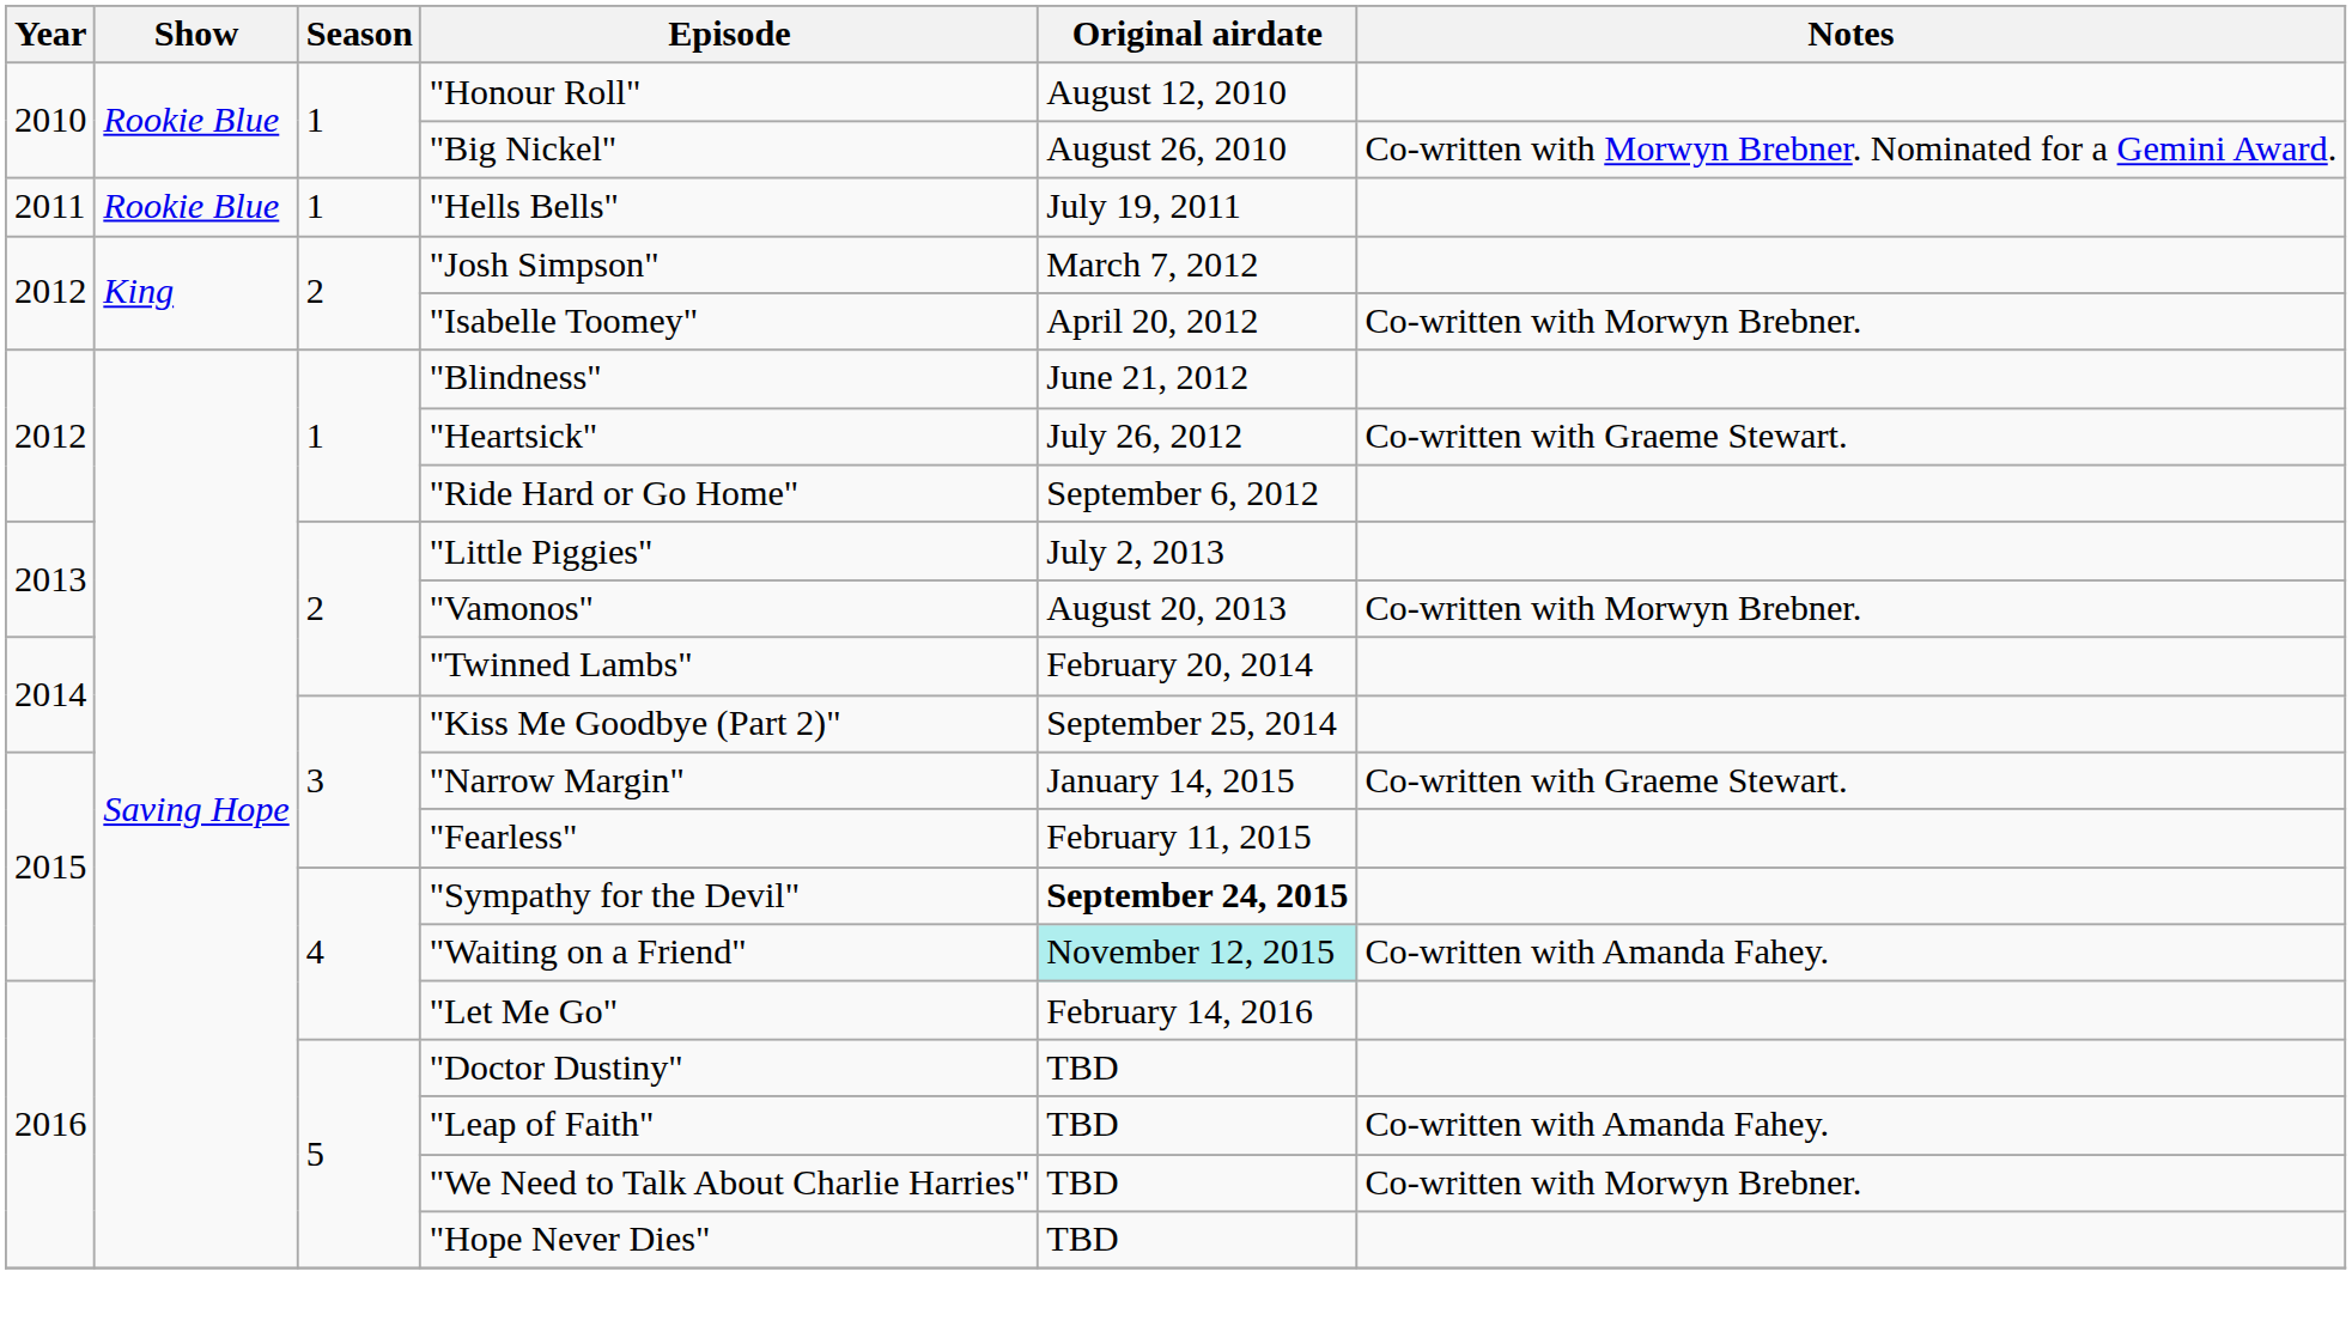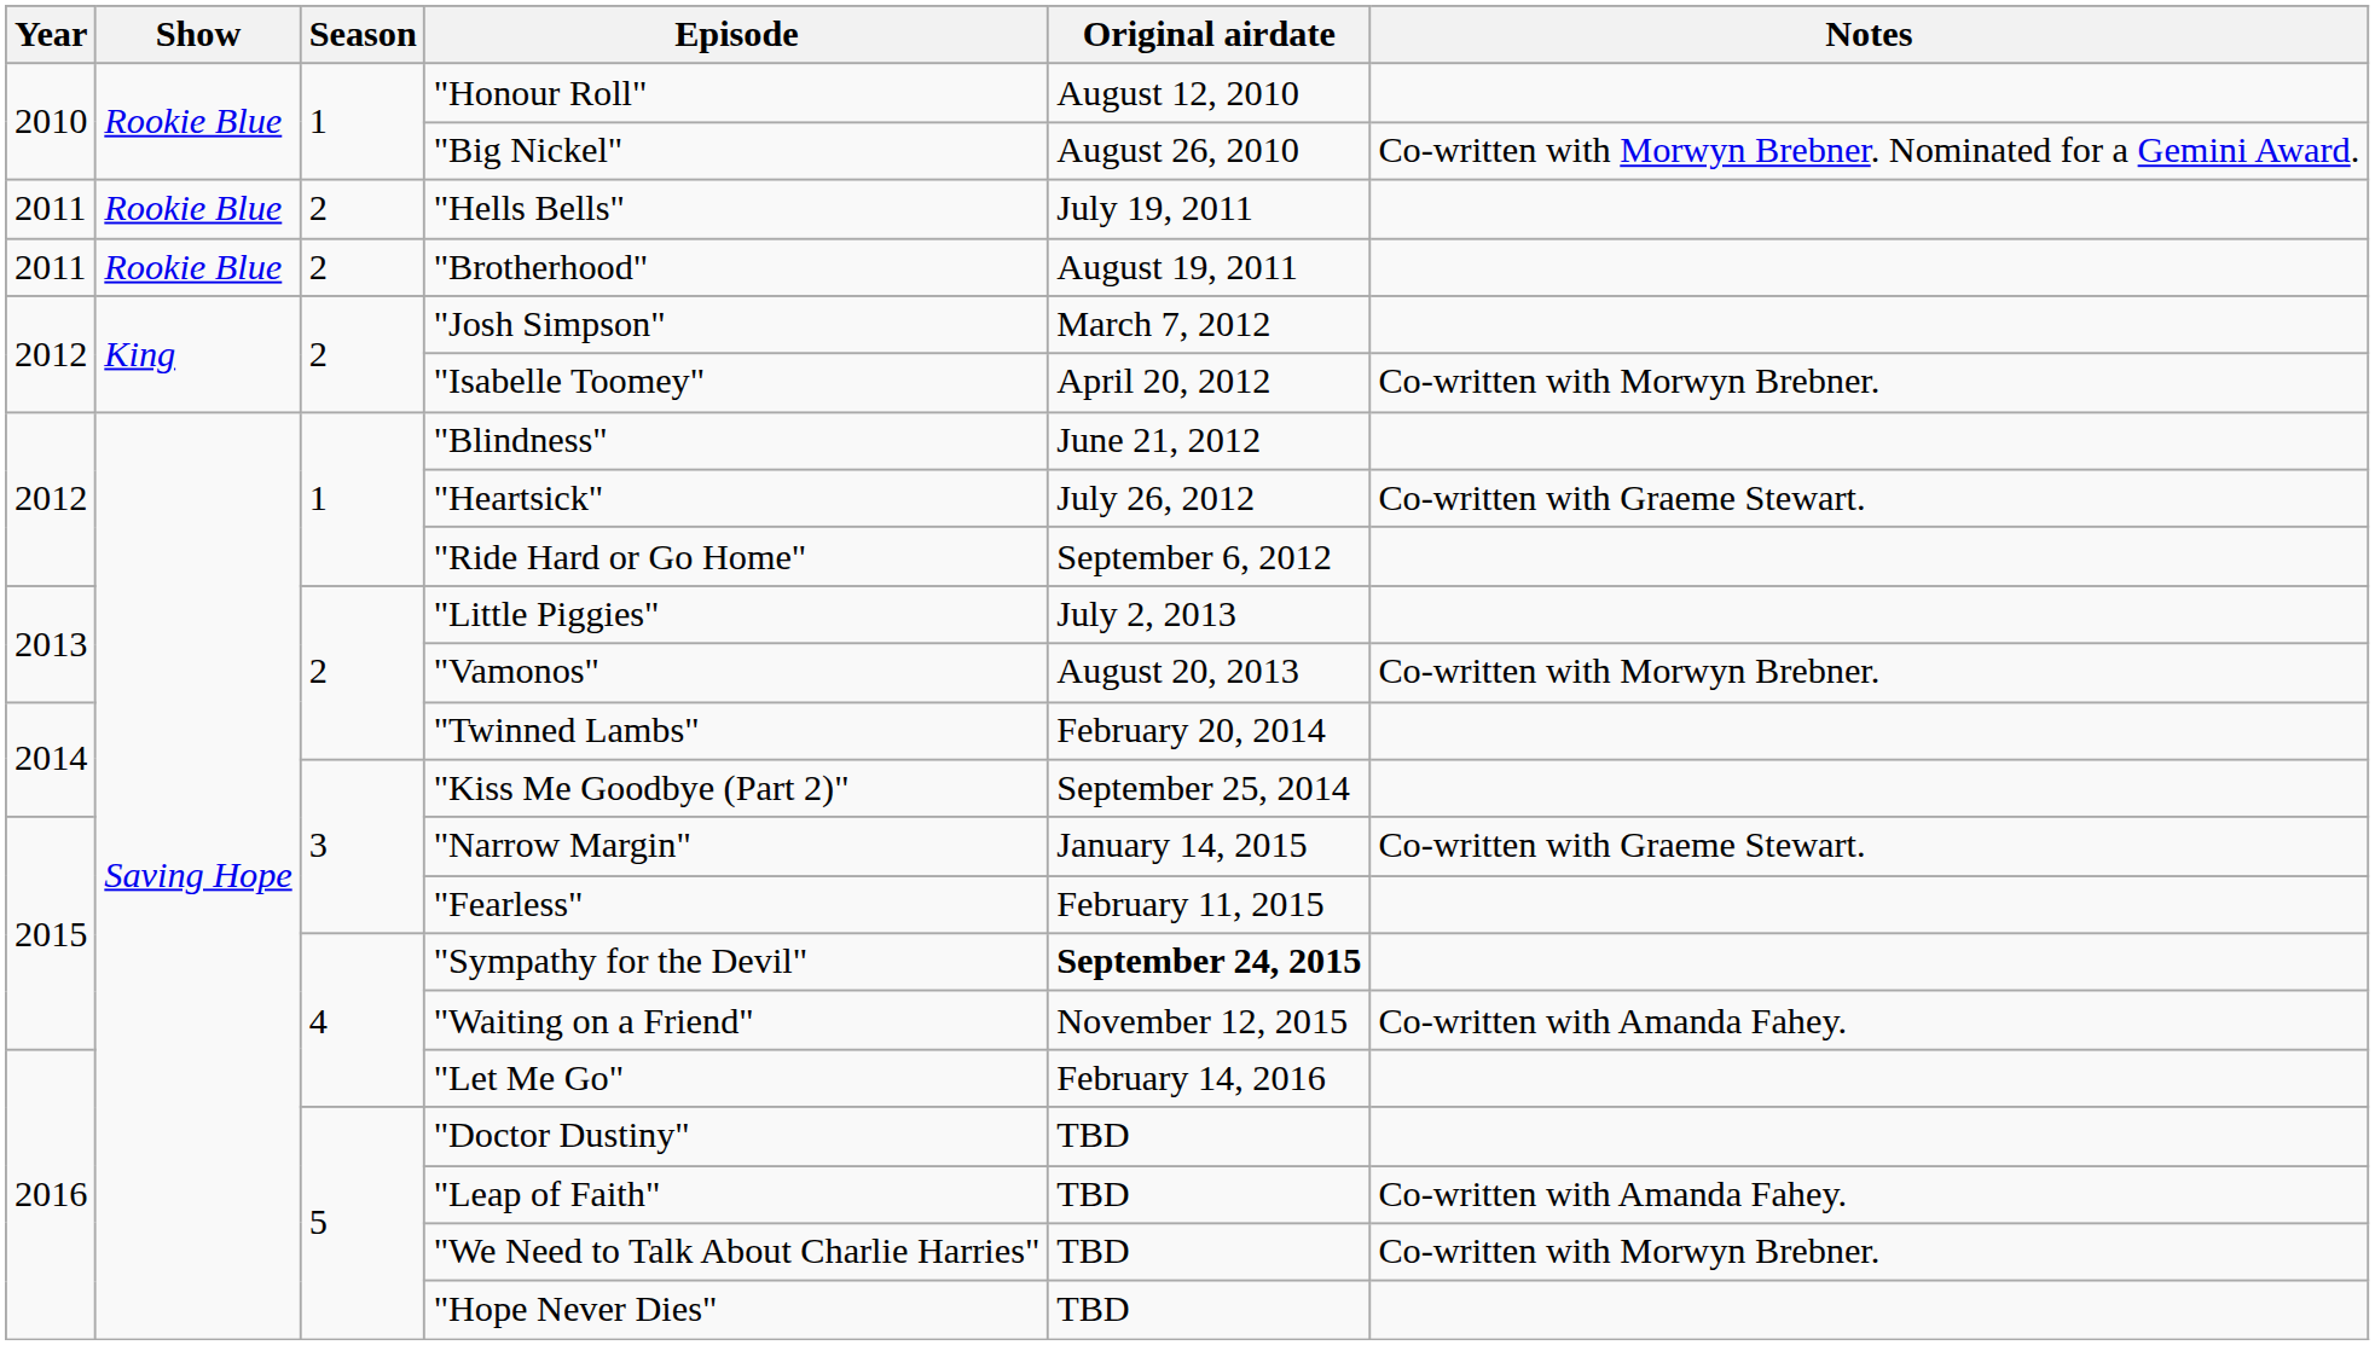"Hells Bells" | Season: 1 -> 2
+ row: 2011 | Rookie Blue | 2 | "Brotherhood" | August 19, 2011
"Waiting on a Friend" | Original airdate: paleturquoise background -> no background
